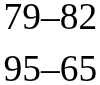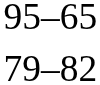rows swapped: 95–65 <-> 79–82
